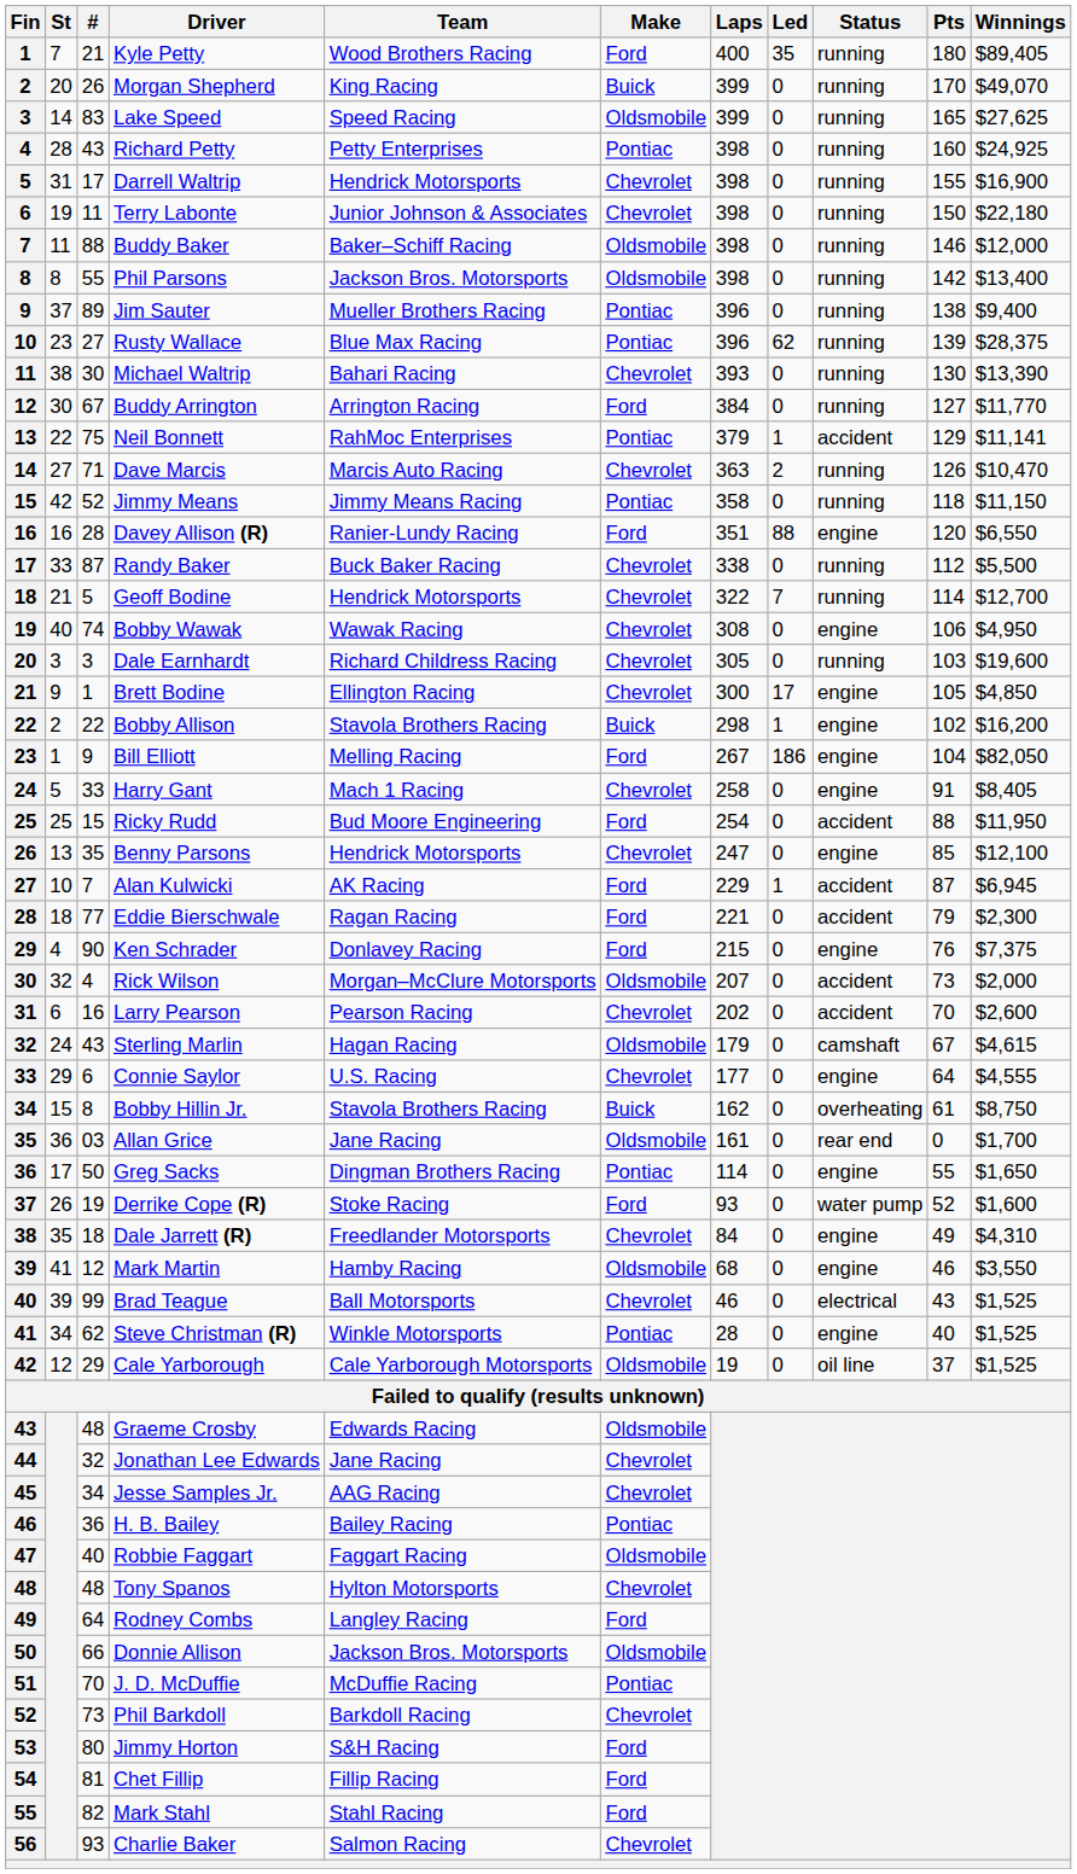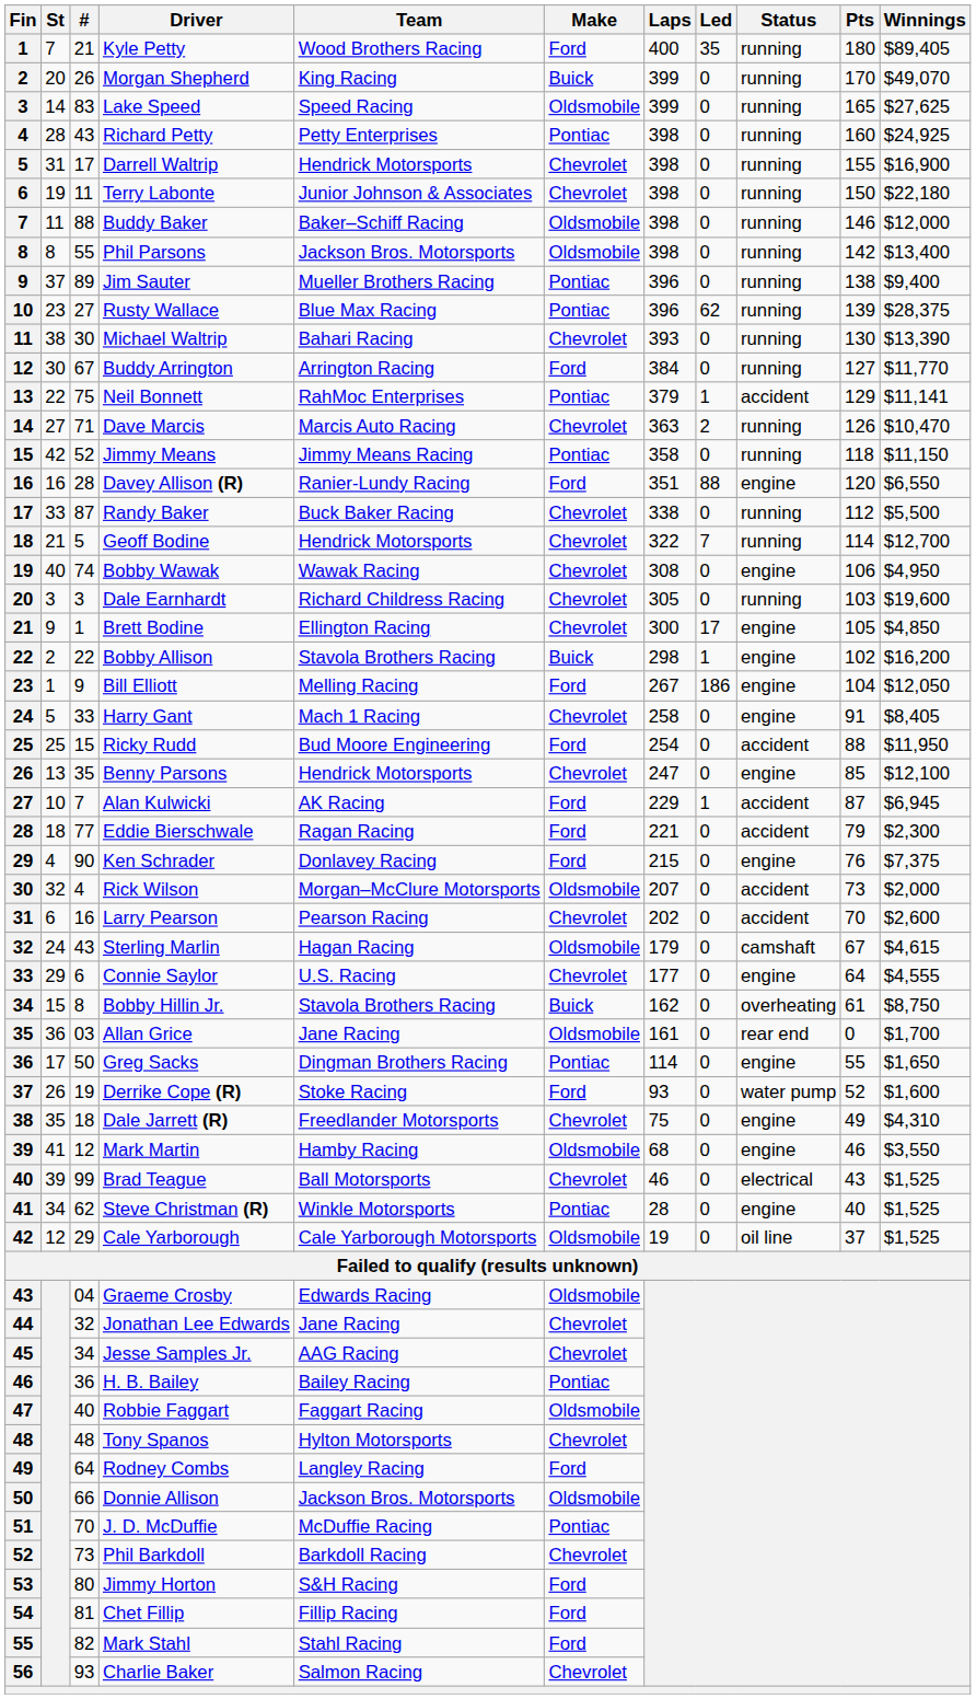Bill Elliott | Winnings: $82,050 -> $12,050
Dale Jarrett (R) | Laps: 84 -> 75
Graeme Crosby | #: 48 -> 04
